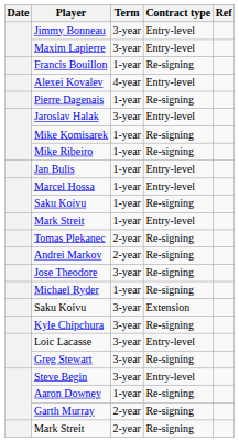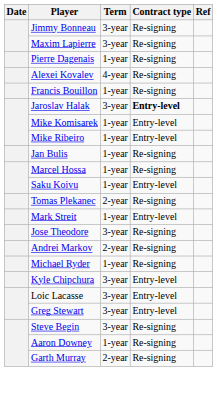Jimmy Bonneau | Contract type: Entry-level -> Re-signing
Maxim Lapierre | Contract type: Entry-level -> Re-signing
rows swapped: Francis Bouillon <-> Pierre Dagenais
Alexei Kovalev | Contract type: Entry-level -> Re-signing
Jaroslav Halak | Contract type: normal -> bold
Mike Komisarek | Contract type: Re-signing -> Entry-level
Mike Ribeiro | Contract type: Re-signing -> Entry-level
Jan Bulis | Contract type: Entry-level -> Re-signing
Marcel Hossa | Contract type: Entry-level -> Re-signing
Saku Koivu / 1-year | Contract type: Re-signing -> Entry-level
rows swapped: Tomas Plekanec <-> Mark Streit / 1-year
rows swapped: Andrei Markov <-> Jose Theodore
- row: Saku Koivu | 3-year | Extension
Kyle Chipchura | Contract type: Re-signing -> Entry-level
Greg Stewart | Contract type: Re-signing -> Entry-level
Steve Begin | Contract type: Entry-level -> Re-signing
- row: Mark Streit | 2-year | Re-signing
